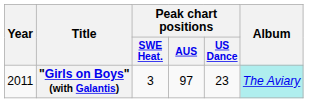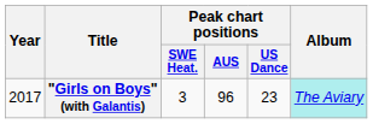"Girls on Boys" (with Galantis) | Year: 2011 -> 2017
"Girls on Boys" (with Galantis) | Peak chart positions / AUS: 97 -> 96
